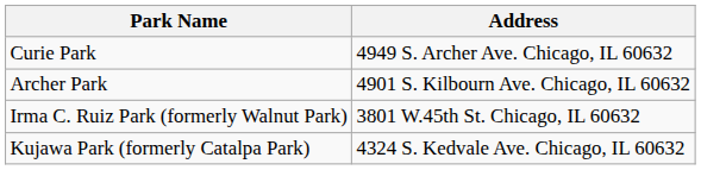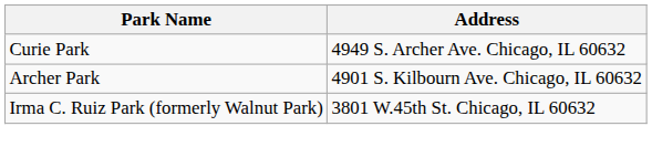- row: Kujawa Park (formerly Catalpa Park) | 4324 S. Kedvale Ave. Chicago, IL 60632
